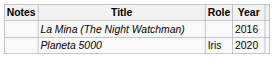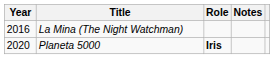columns swapped: Year <-> Notes
Planeta 5000 | Role: normal -> bold
